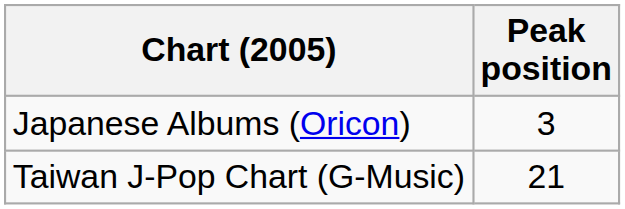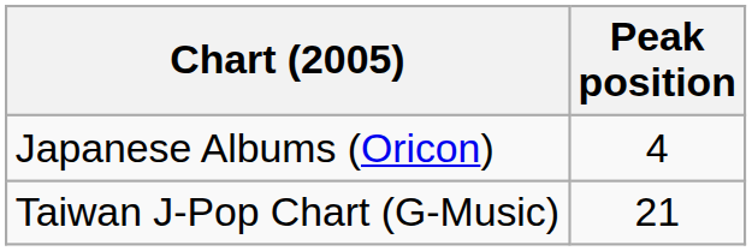Japanese Albums (Oricon) | Peak position: 3 -> 4
